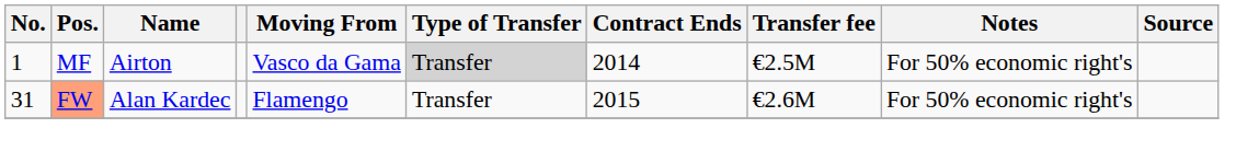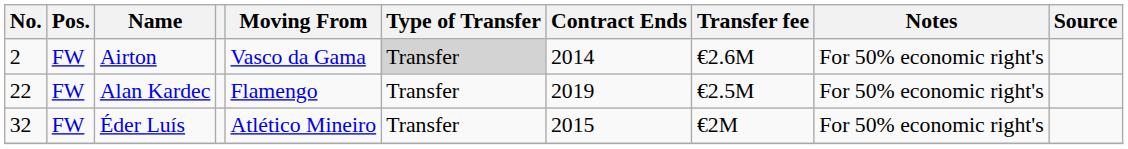Airton | No.: 1 -> 2
Airton | Pos.: MF -> FW
Airton | Transfer fee: €2.5M -> €2.6M
Alan Kardec | No.: 31 -> 22
Alan Kardec | Pos.: lightsalmon background -> no background
Alan Kardec | Contract Ends: 2015 -> 2019
Alan Kardec | Transfer fee: €2.6M -> €2.5M
+ row: 32 | FW | Éder Luís | Atlético Mineiro | Transfer | 2015 | €2M | For 50% economic right's
